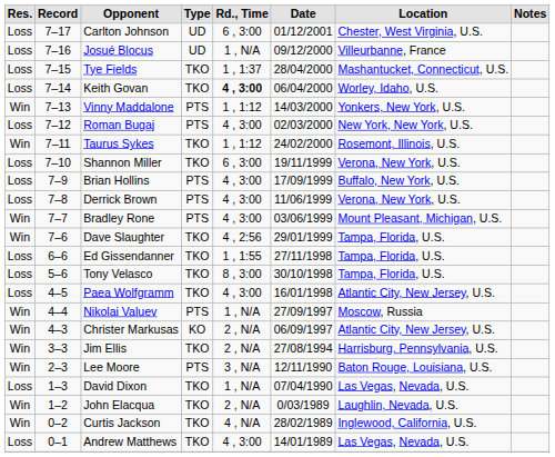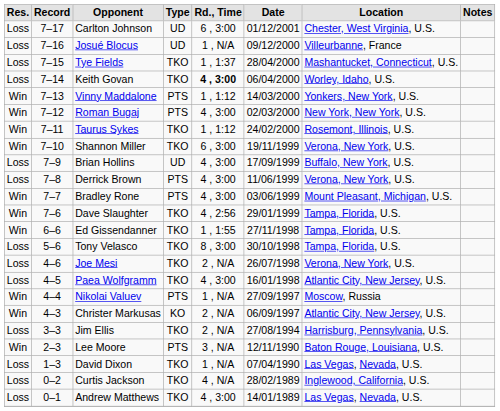Roman Bugaj | Res.: Loss -> Win
Shannon Miller | Res.: Loss -> Win
Brian Hollins | Type: PTS -> UD
Ed Gissendanner | Res.: Loss -> Win
+ row: Loss | 4–6 | Joe Mesi | TKO | 2 , N/A | 26/07/1998 | Verona, New York, U.S.
Jim Ellis | Res.: Win -> Loss
- row: Win | 1–2 | John Elacqua | TKO | 2 , N/A | 0/03/1989 | Laughlin, Nevada, U.S.
Curtis Jackson | Res.: Win -> Loss
